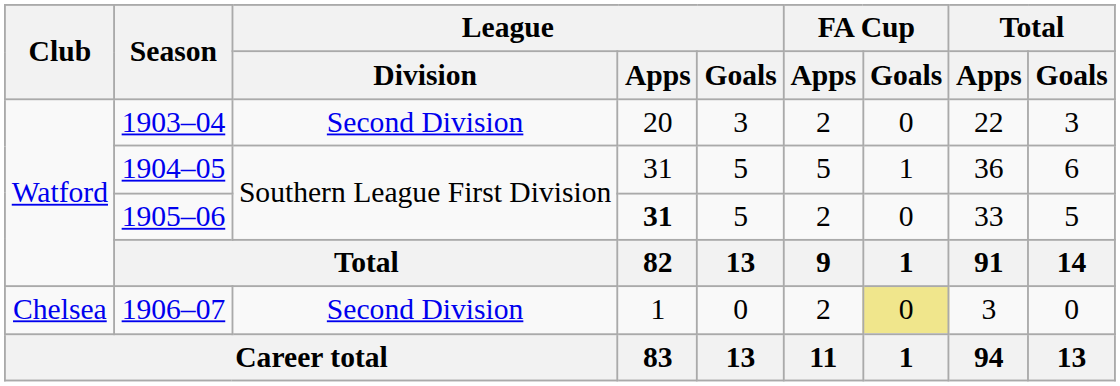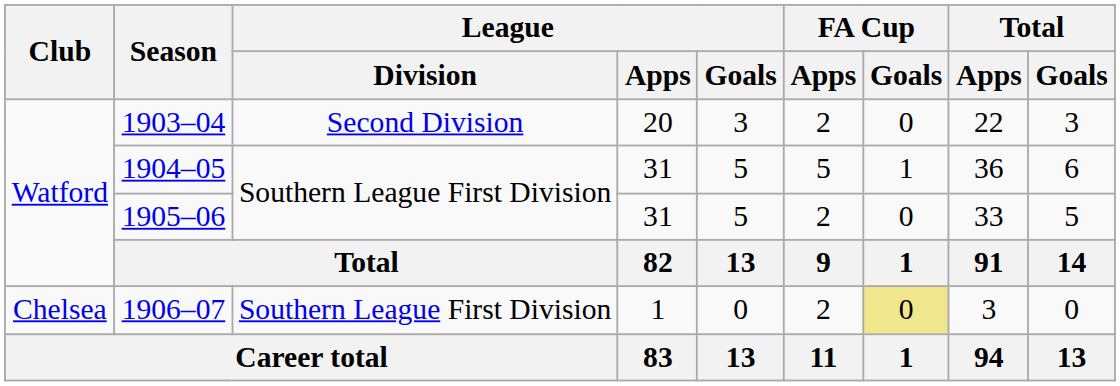1905–06 | League / Apps: bold -> normal
1906–07 | League / Division: Second Division -> Southern League First Division
